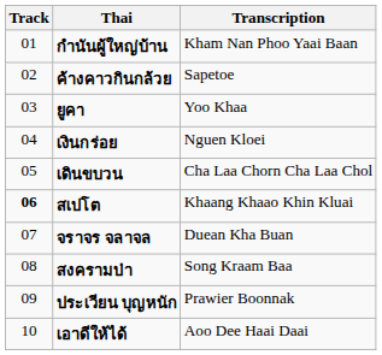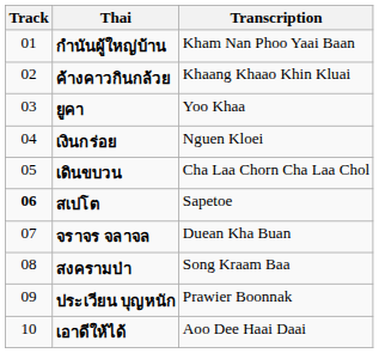ค้างคาวกินกล้วย | Transcription: Sapetoe -> Khaang Khaao Khin Kluai
สเปโต | Transcription: Khaang Khaao Khin Kluai -> Sapetoe
